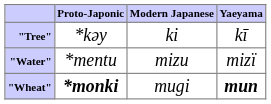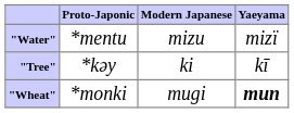rows swapped: "Water" <-> "Tree"
"Wheat" | Proto-Japonic: bold -> normal
